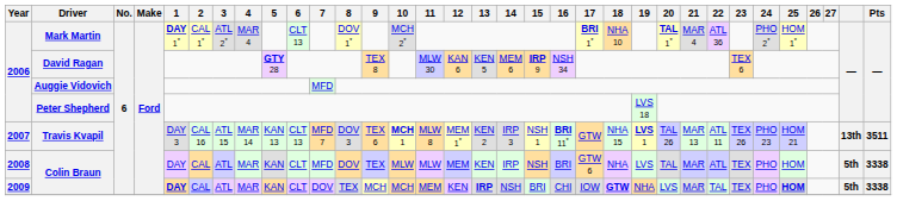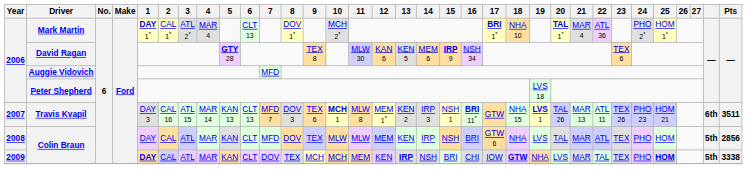Travis Kvapil | column 32: 13th -> 6th
2008 / Colin Braun | Pts: 3338 -> 2856
